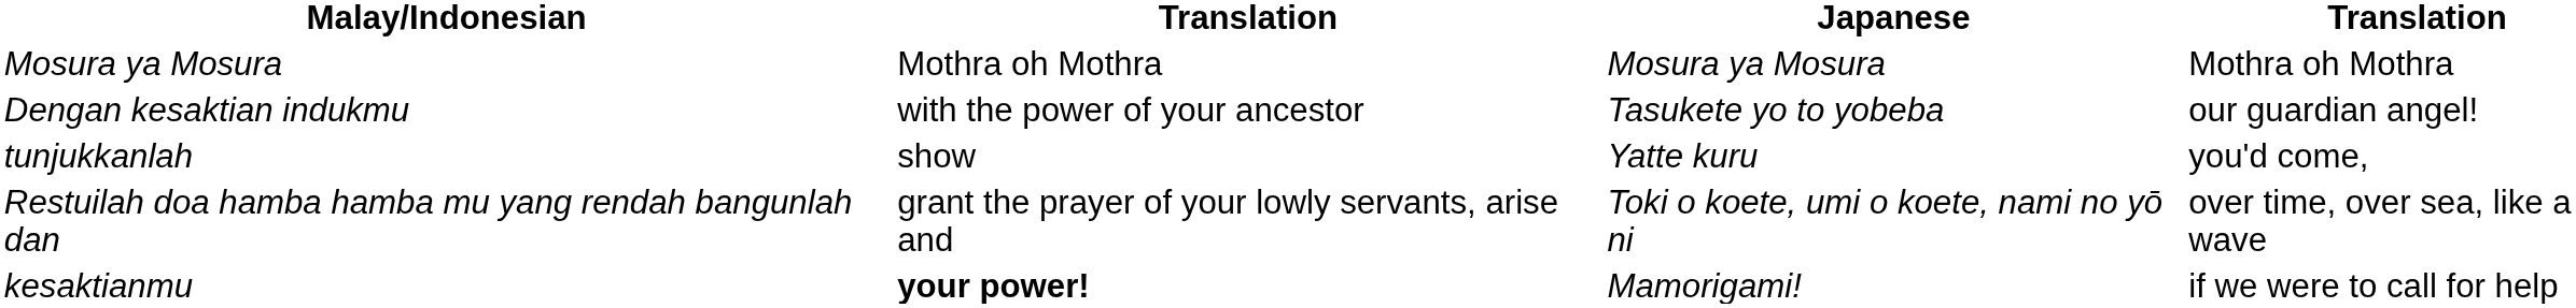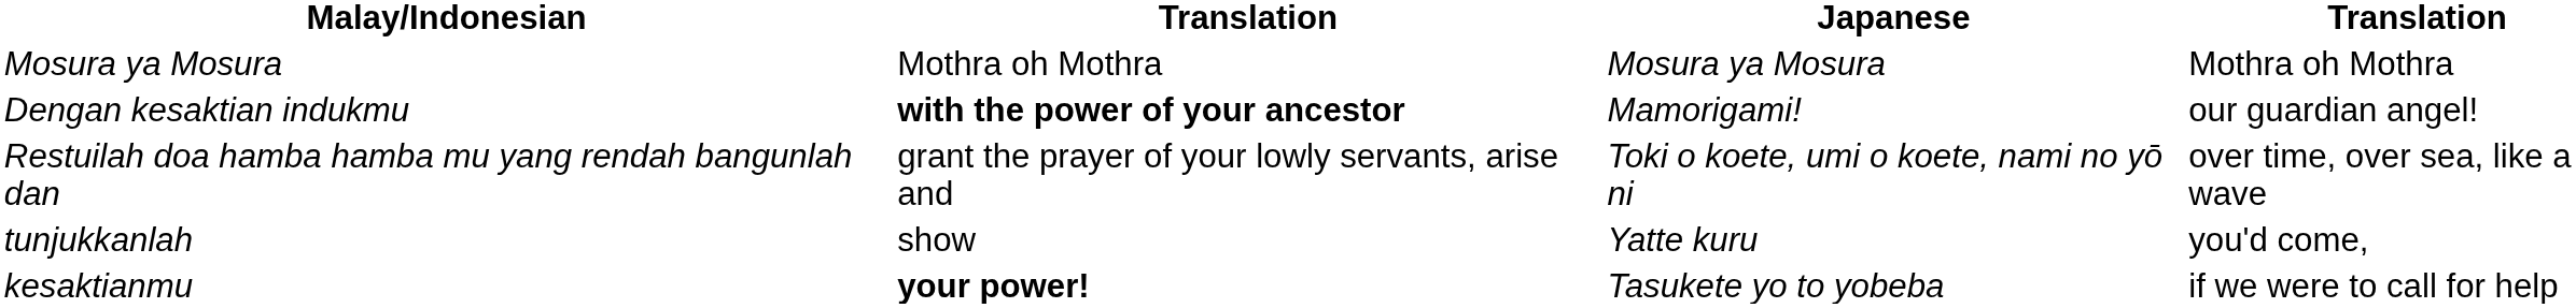Dengan kesaktian indukmu | column 2: normal -> bold
Dengan kesaktian indukmu | Japanese: Tasukete yo to yobeba -> Mamorigami!
rows swapped: Restuilah doa hamba hamba mu yang rendah bangunlah dan <-> tunjukkanlah
kesaktianmu | Japanese: Mamorigami! -> Tasukete yo to yobeba
